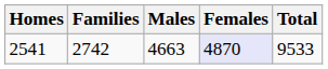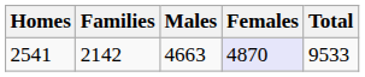2541 | Families: 2742 -> 2142
